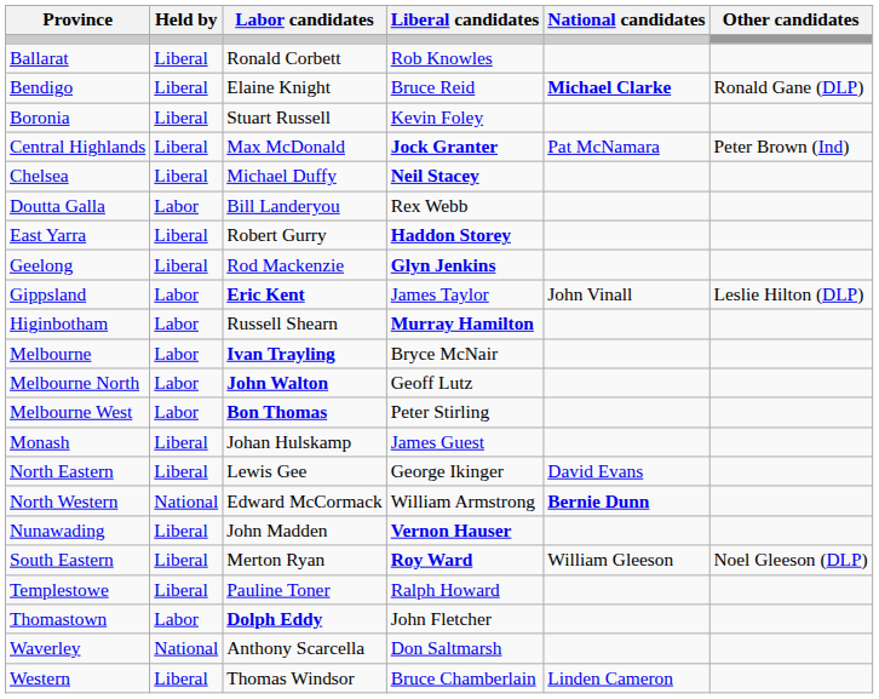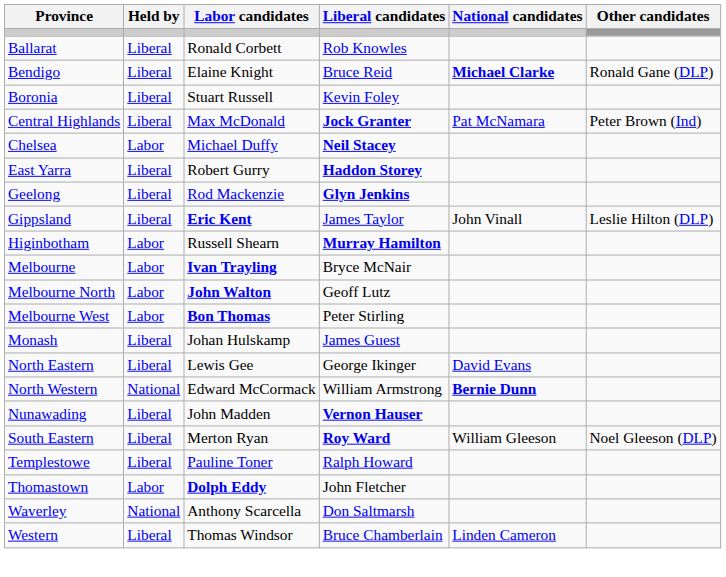Chelsea | Held by: Liberal -> Labor
- row: Doutta Galla | Labor | Bill Landeryou | Rex Webb
Gippsland | Held by: Labor -> Liberal
